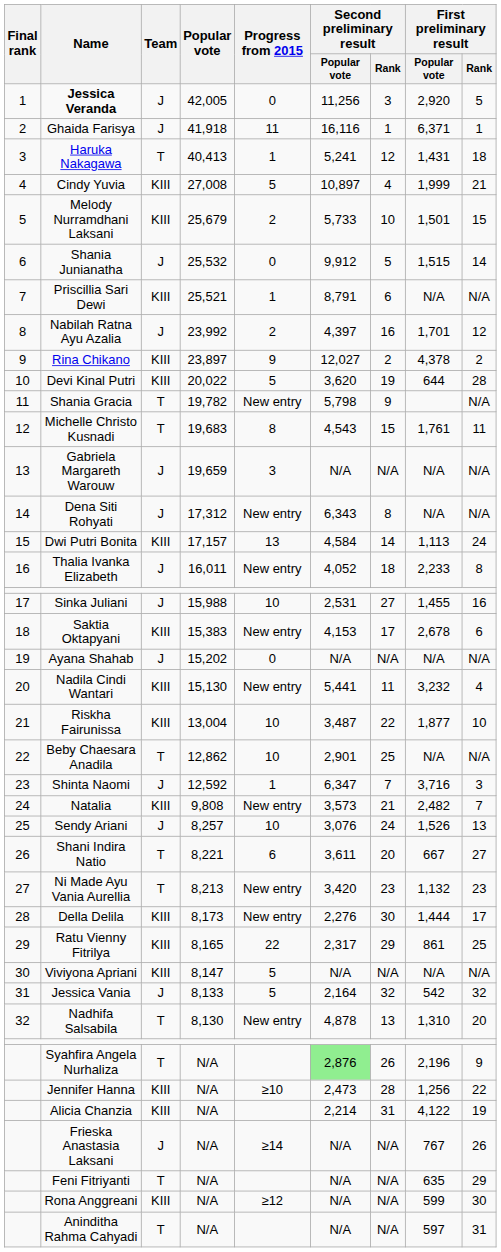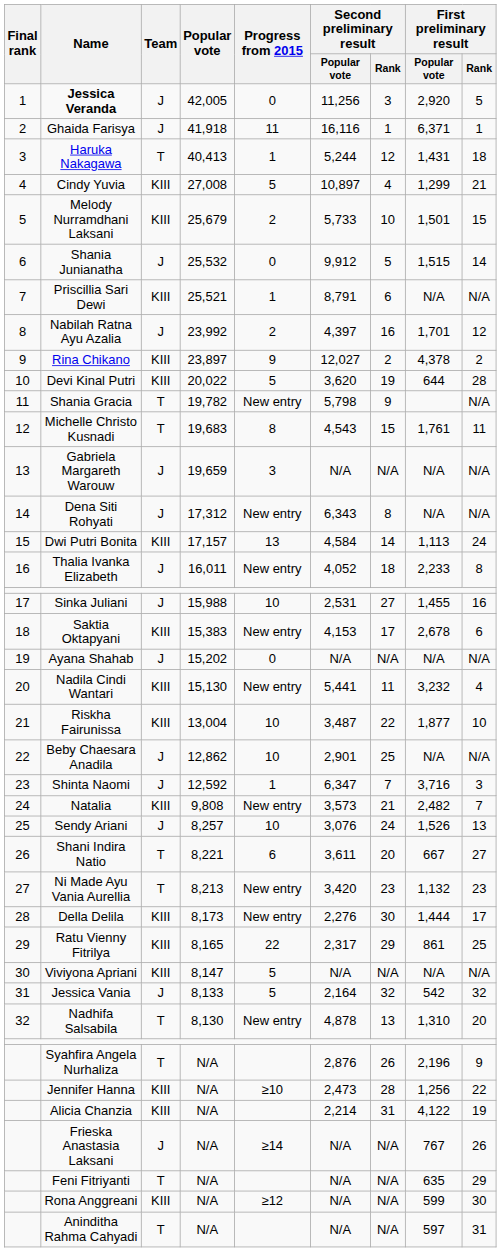Haruka Nakagawa | Second preliminary result / Popular vote: 5,241 -> 5,244
Cindy Yuvia | First preliminary result / Popular vote: 1,999 -> 1,299
Beby Chaesara Anadila | Team: T -> J
Syahfira Angela Nurhaliza | Second preliminary result / Popular vote: lightgreen background -> no background
